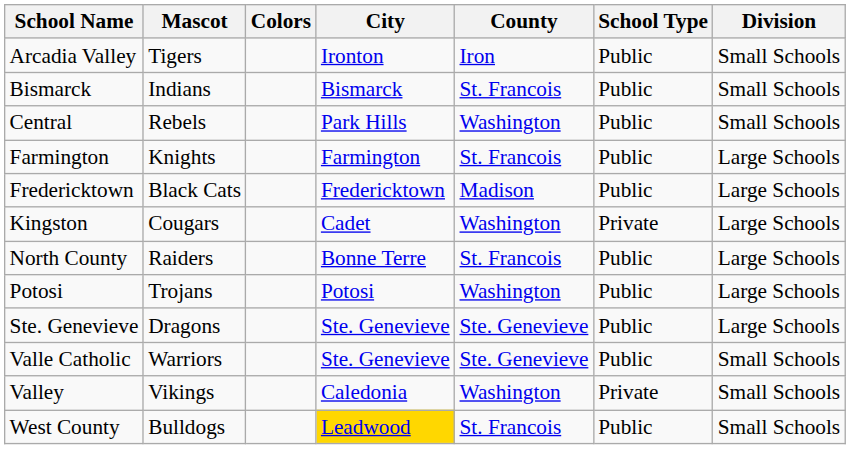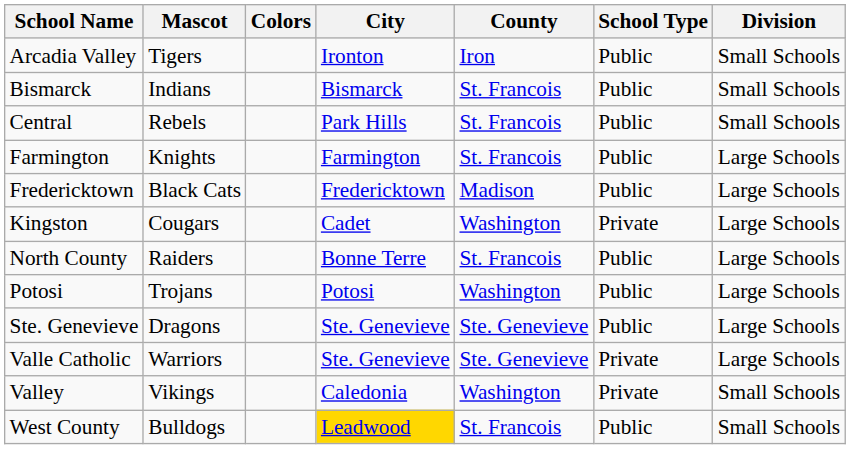Central | County: Washington -> St. Francois
Valle Catholic | School Type: Public -> Private
Valle Catholic | Division: Small Schools -> Large Schools
